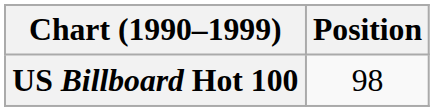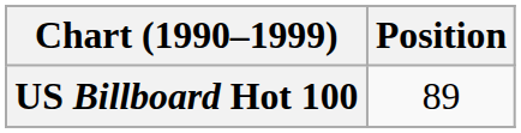US Billboard Hot 100 | Position: 98 -> 89
